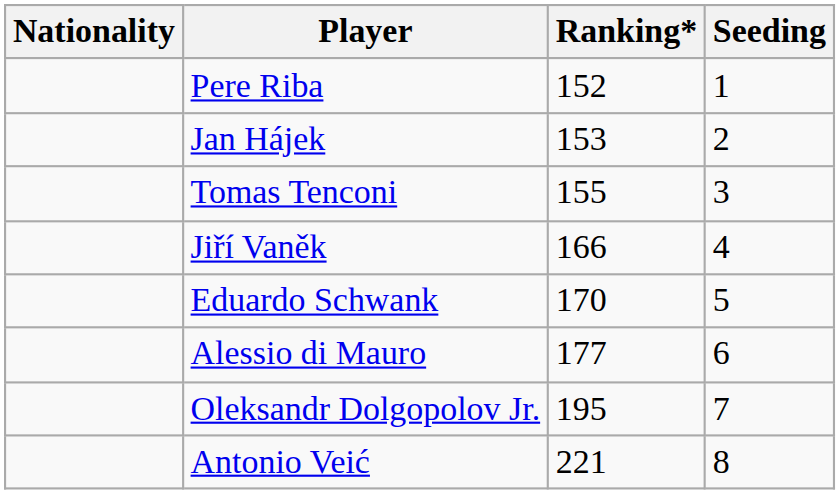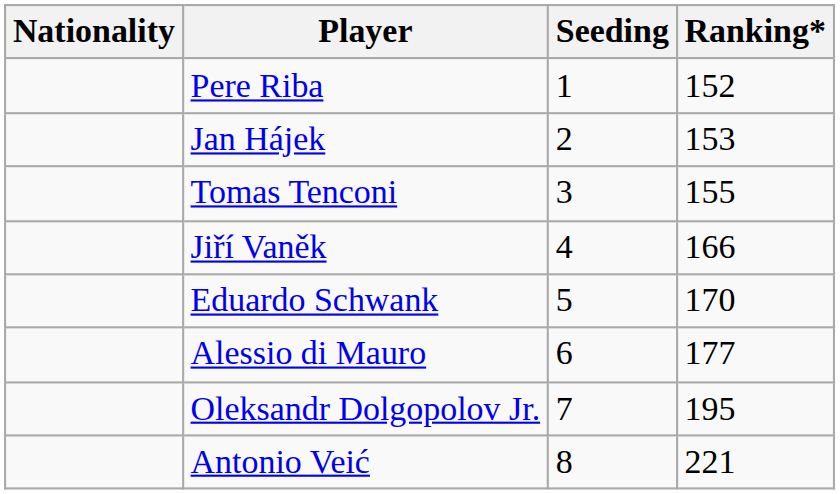columns swapped: Ranking* <-> Seeding
